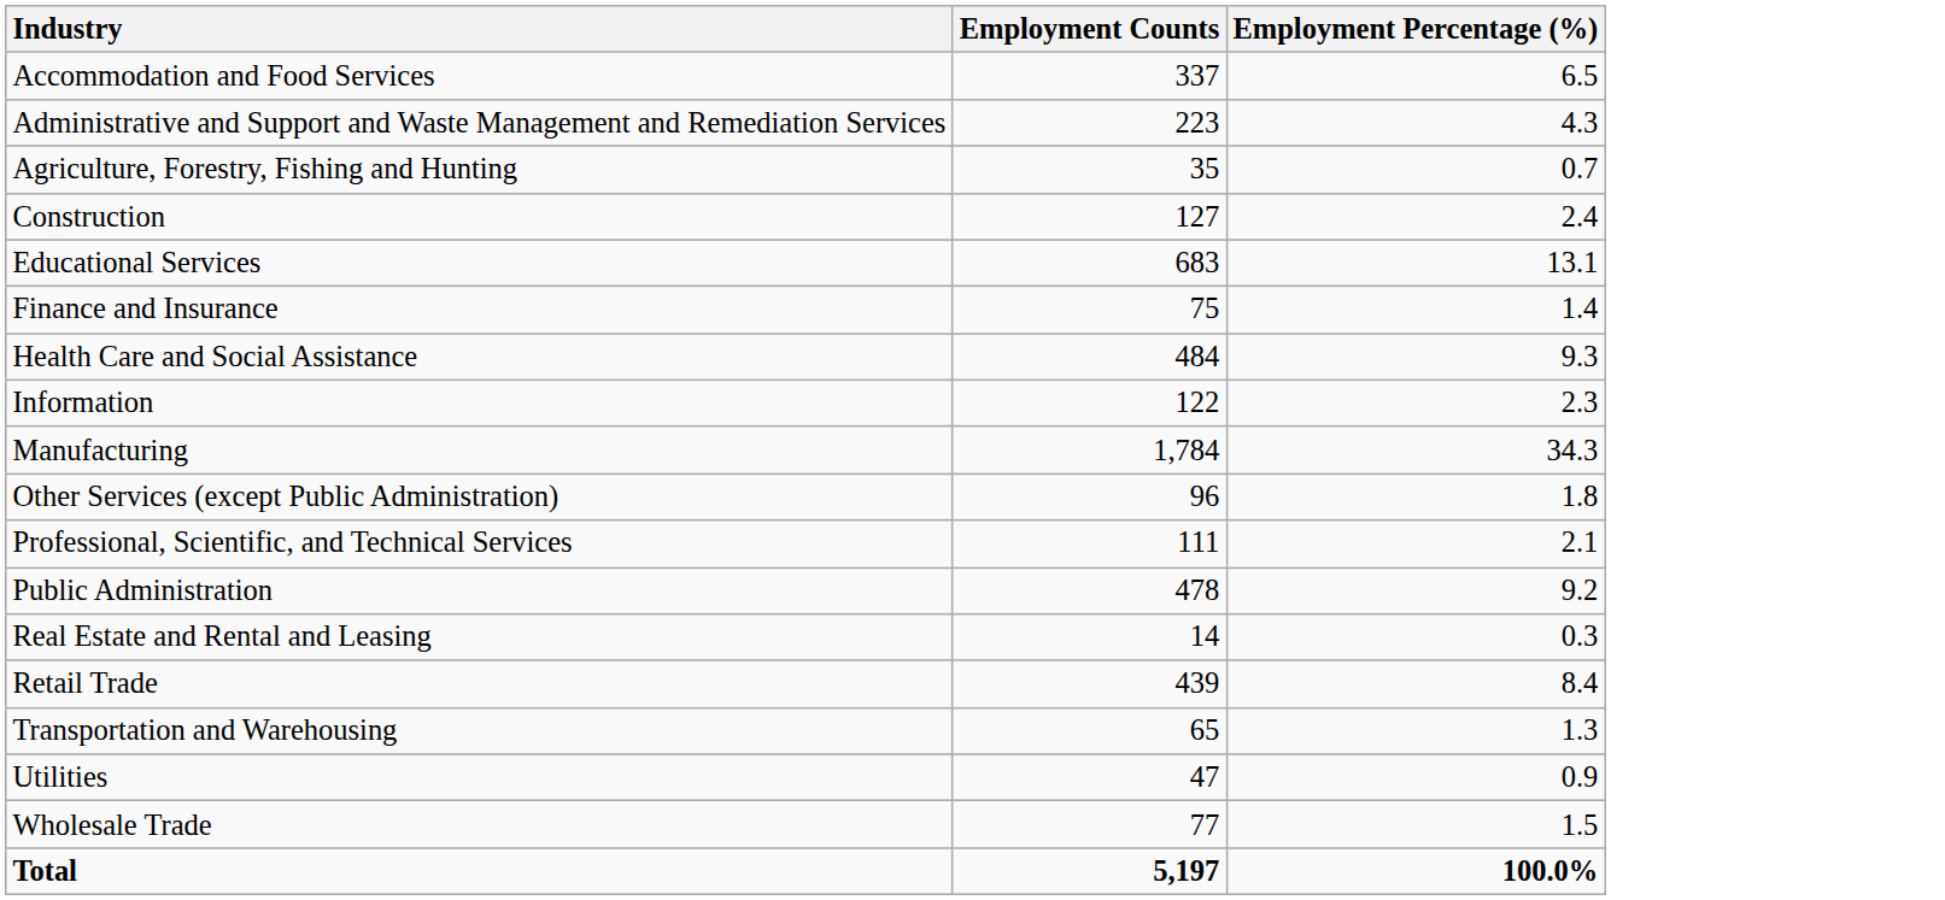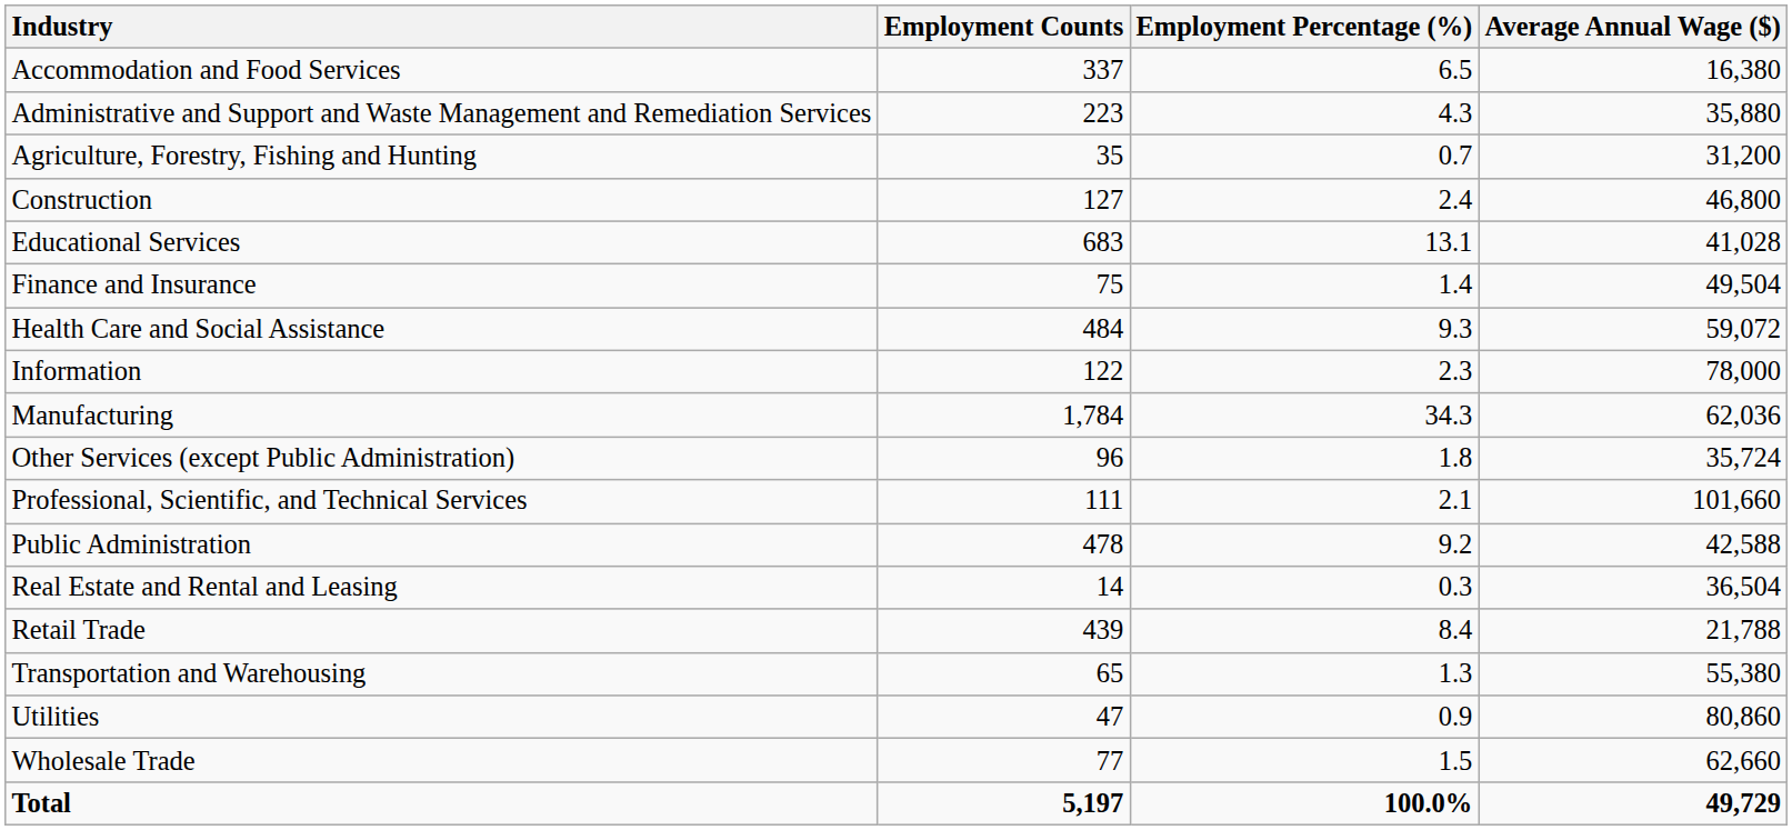+ column: Average Annual Wage ($) | 16,380 | 35,880 | 31,200 | 46,800 | 41,028 | 49,504 | 59,072 | 78,000 | 62,036 | 35,724 | 101,660 | 42,588 | 36,504 | 21,788 | 55,380 | 80,860 | 62,660 | 49,729
